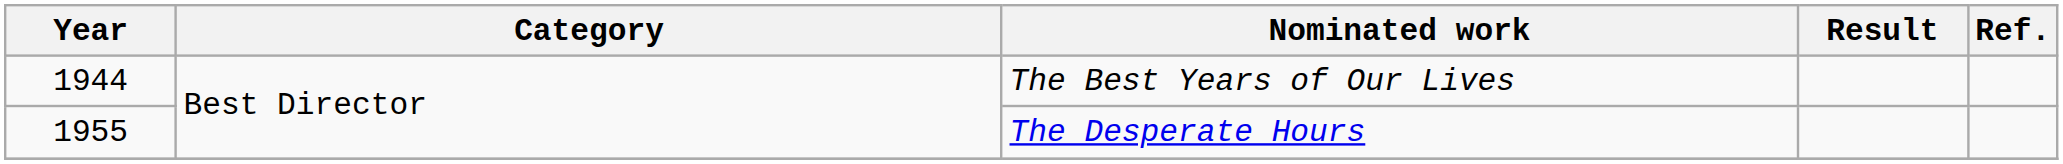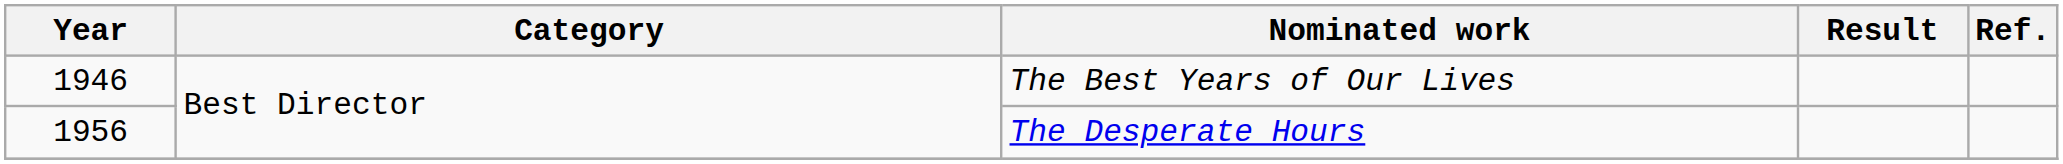The Best Years of Our Lives | Year: 1944 -> 1946
The Desperate Hours | Year: 1955 -> 1956
